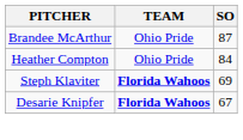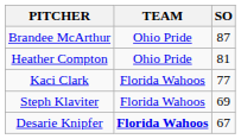Heather Compton | SO: 84 -> 81
+ row: Kaci Clark | Florida Wahoos | 77
Steph Klaviter | TEAM: bold -> normal
